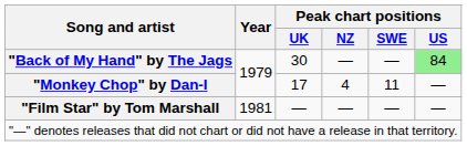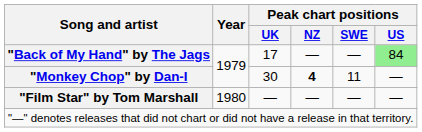"Back of My Hand" by The Jags | Peak chart positions / UK: 30 -> 17
"Monkey Chop" by Dan-I | Peak chart positions / UK: 17 -> 30
"Monkey Chop" by Dan-I | Peak chart positions / NZ: normal -> bold
"Film Star" by Tom Marshall | Year: 1981 -> 1980
